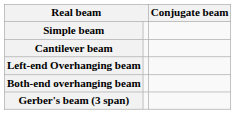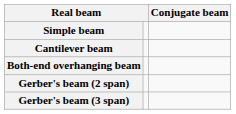- row: Left-end Overhanging beam
+ row: Gerber's beam (2 span)
